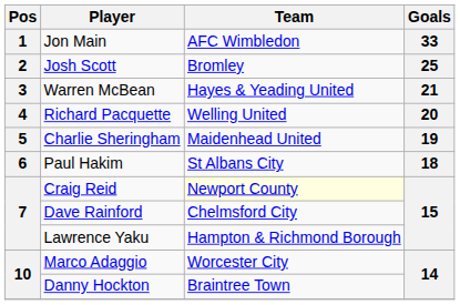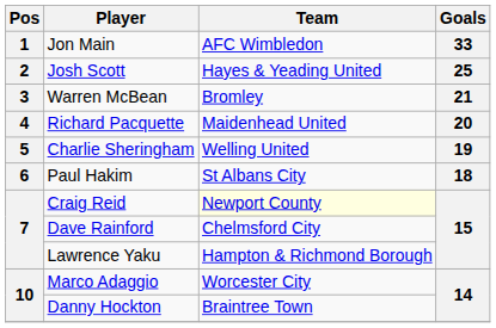Josh Scott | Team: Bromley -> Hayes & Yeading United
Warren McBean | Team: Hayes & Yeading United -> Bromley
Richard Pacquette | Team: Welling United -> Maidenhead United
Charlie Sheringham | Team: Maidenhead United -> Welling United
